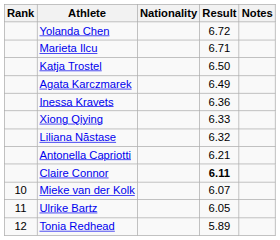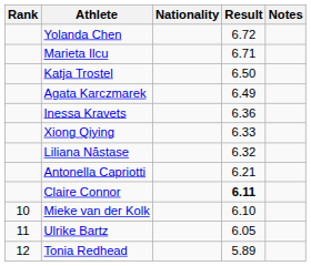Mieke van der Kolk | Result: 6.07 -> 6.10
